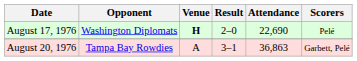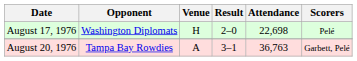August 17, 1976 | Venue: bold -> normal
August 17, 1976 | Attendance: 22,690 -> 22,698
August 20, 1976 | Attendance: 36,863 -> 36,763
